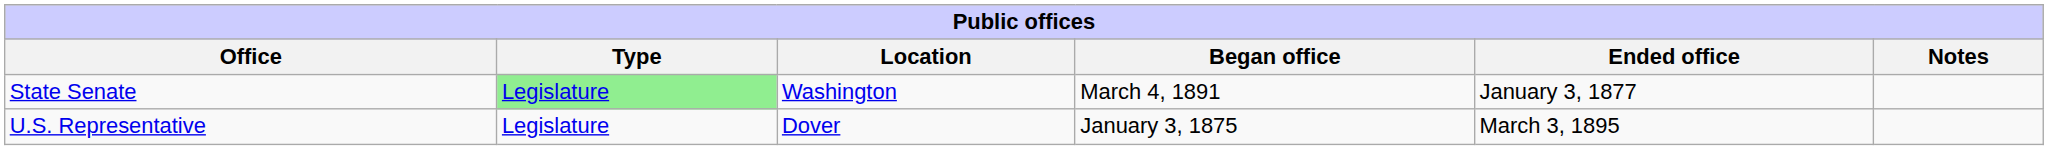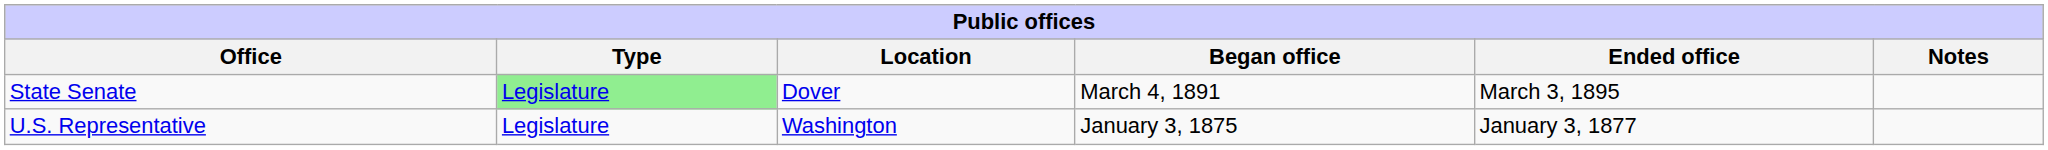State Senate | Location: Washington -> Dover
State Senate | Ended office: January 3, 1877 -> March 3, 1895
U.S. Representative | Location: Dover -> Washington
U.S. Representative | Ended office: March 3, 1895 -> January 3, 1877
